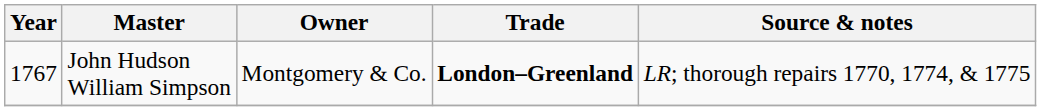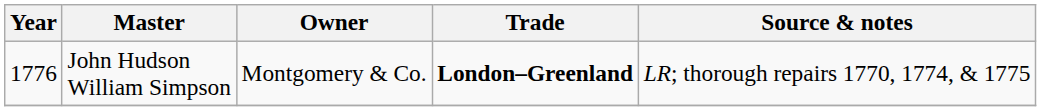John Hudson William Simpson | Year: 1767 -> 1776
